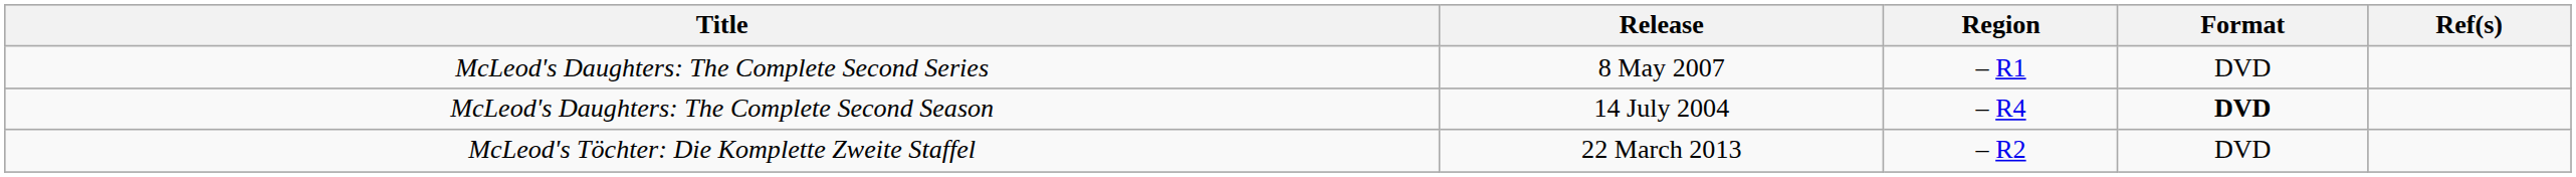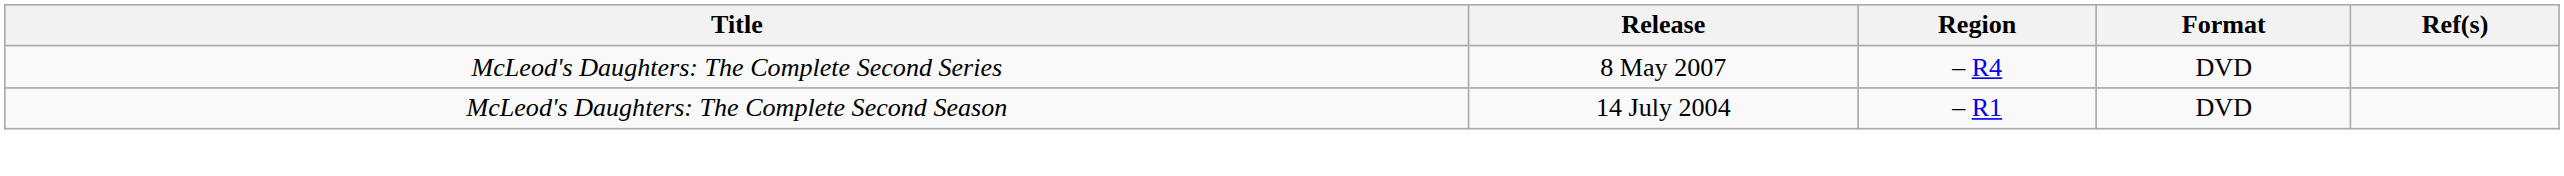McLeod's Daughters: The Complete Second Series | Region: – R1 -> – R4
McLeod's Daughters: The Complete Second Season | Region: – R4 -> – R1
McLeod's Daughters: The Complete Second Season | Format: bold -> normal
- row: McLeod's Töchter: Die Komplette Zweite Staffel | 22 March 2013 | – R2 | DVD
